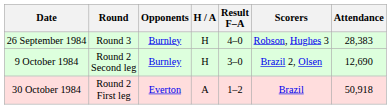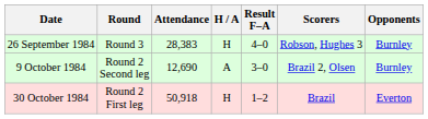columns swapped: Opponents <-> Attendance
9 October 1984 | H / A: H -> A
30 October 1984 | H / A: A -> H
